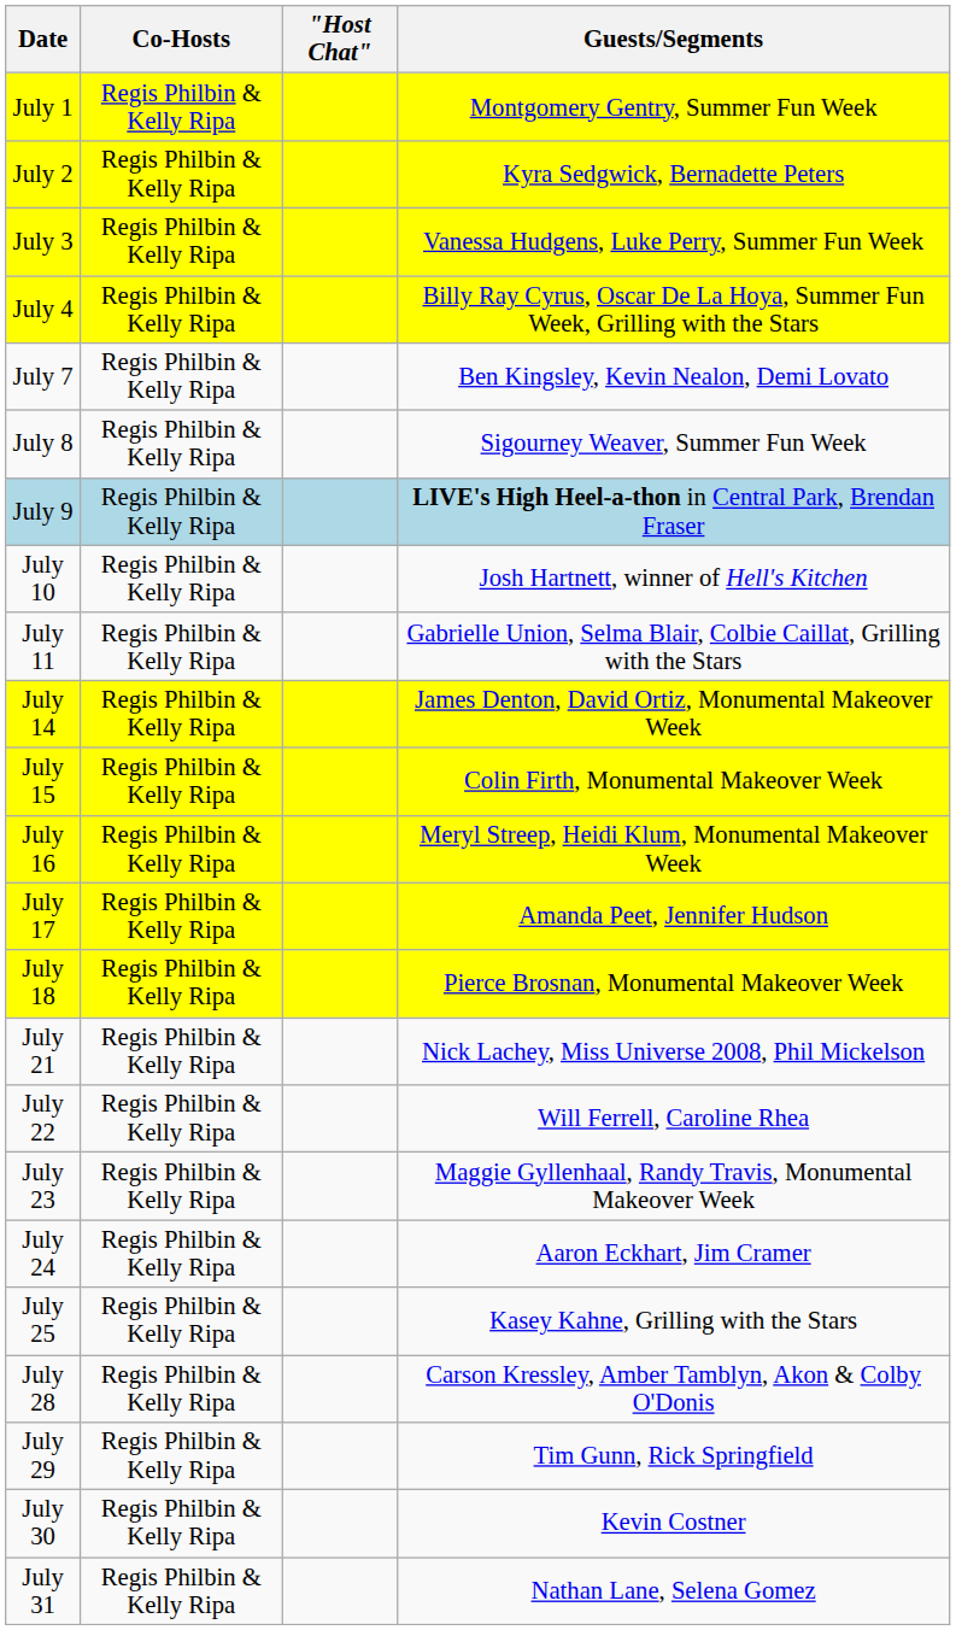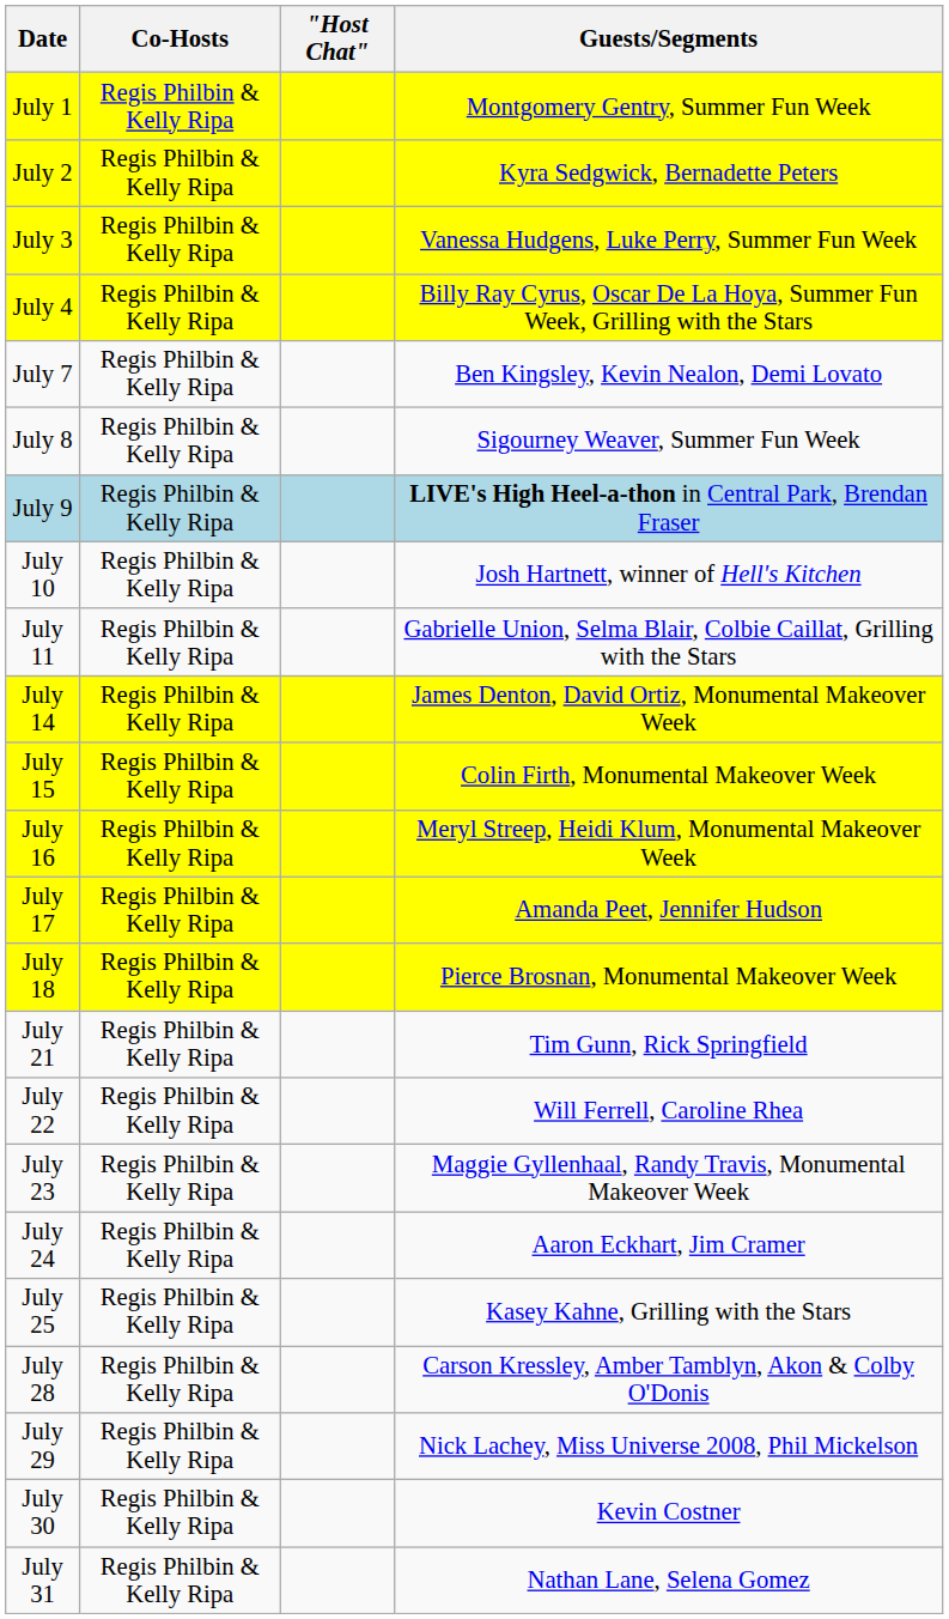July 21 | Guests/Segments: Nick Lachey, Miss Universe 2008, Phil Mickelson -> Tim Gunn, Rick Springfield
July 29 | Guests/Segments: Tim Gunn, Rick Springfield -> Nick Lachey, Miss Universe 2008, Phil Mickelson
